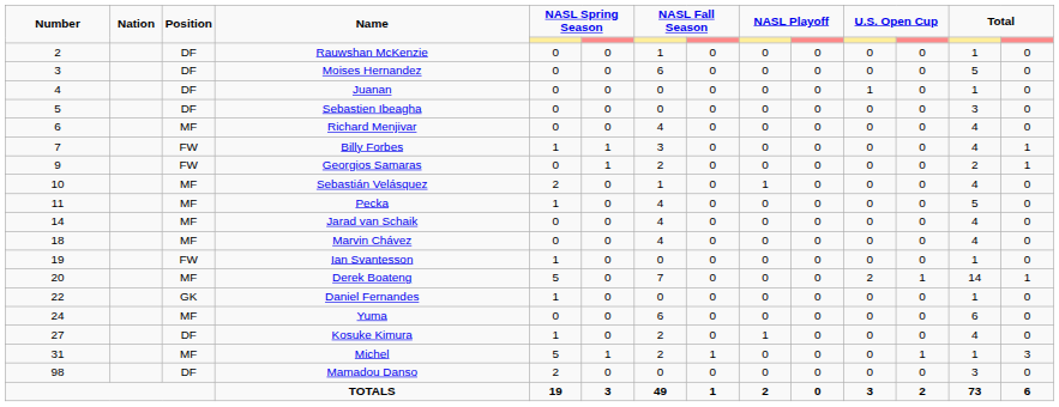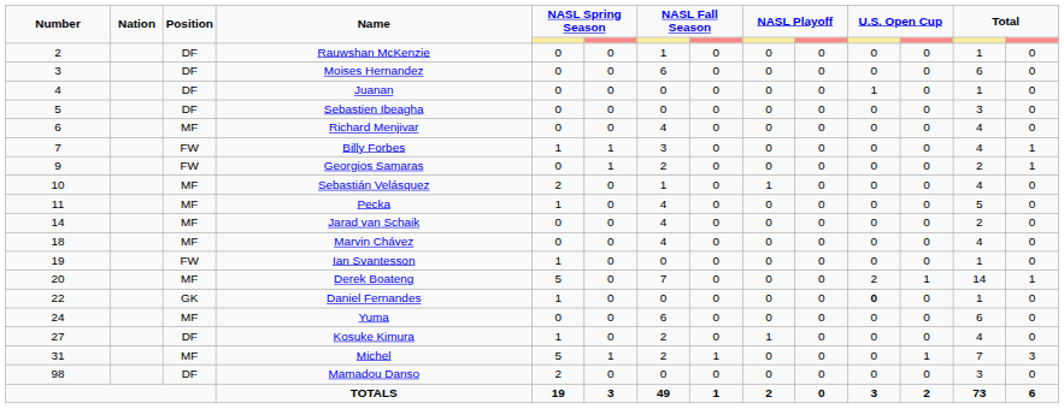Moises Hernandez | column 13: 5 -> 6
Jarad van Schaik | column 13: 4 -> 2
Daniel Fernandes | column 11: normal -> bold
Michel | column 13: 1 -> 7
